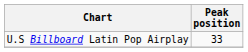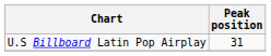U.S Billboard Latin Pop Airplay | Peak position: 33 -> 31
